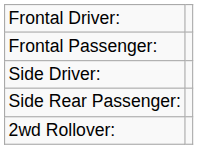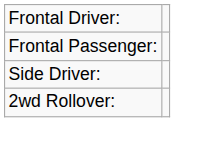- row: Side Rear Passenger:
